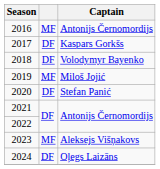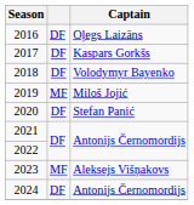2016 | column 2: MF -> DF
2016 | Captain: Antonijs Černomordijs -> Oļegs Laizāns
2024 | Captain: Oļegs Laizāns -> Antonijs Černomordijs
